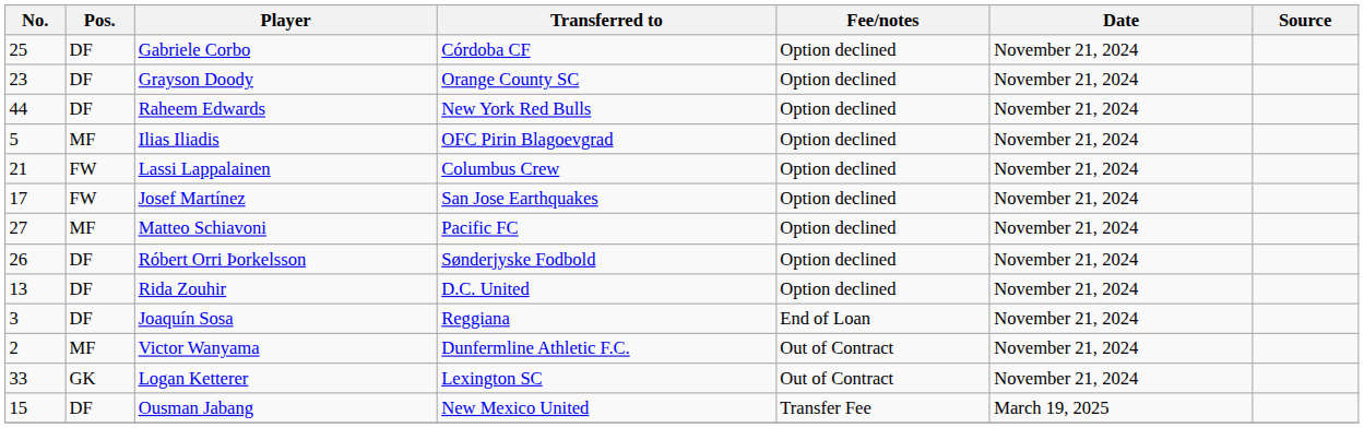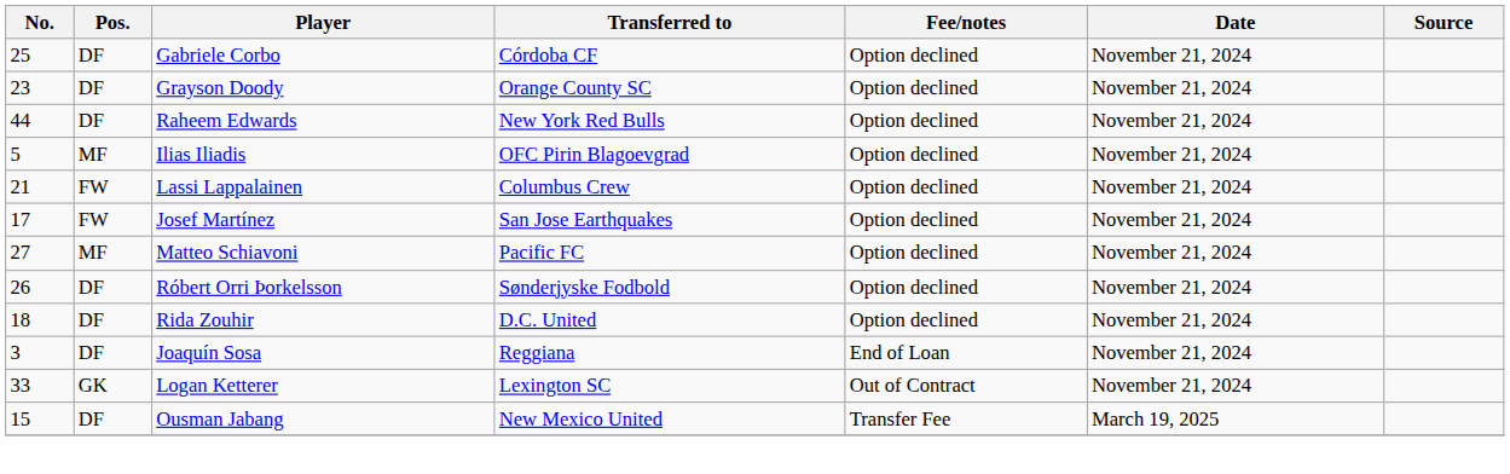Rida Zouhir | No.: 13 -> 18
- row: 2 | MF | Victor Wanyama | Dunfermline Athletic F.C. | Out of Contract | November 21, 2024
